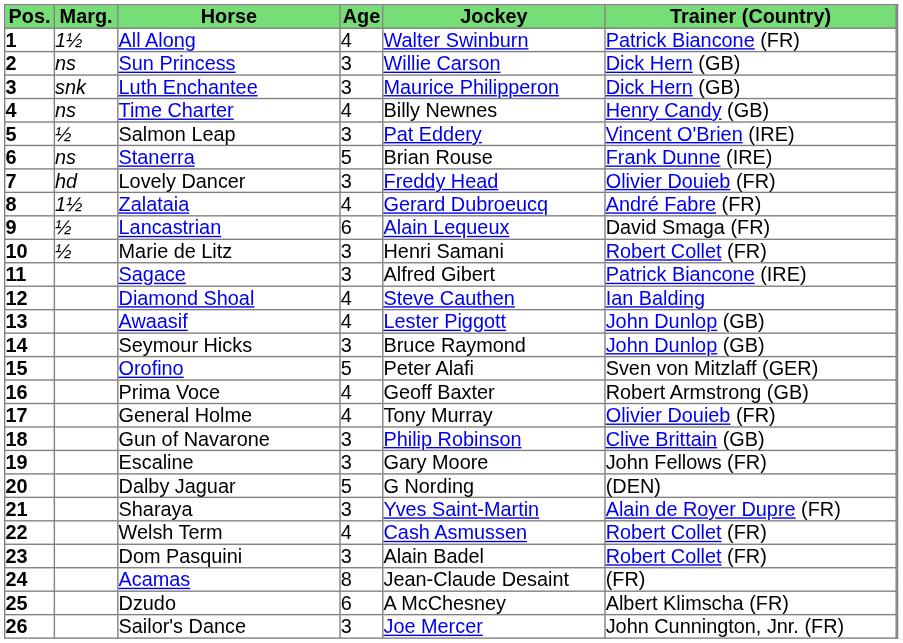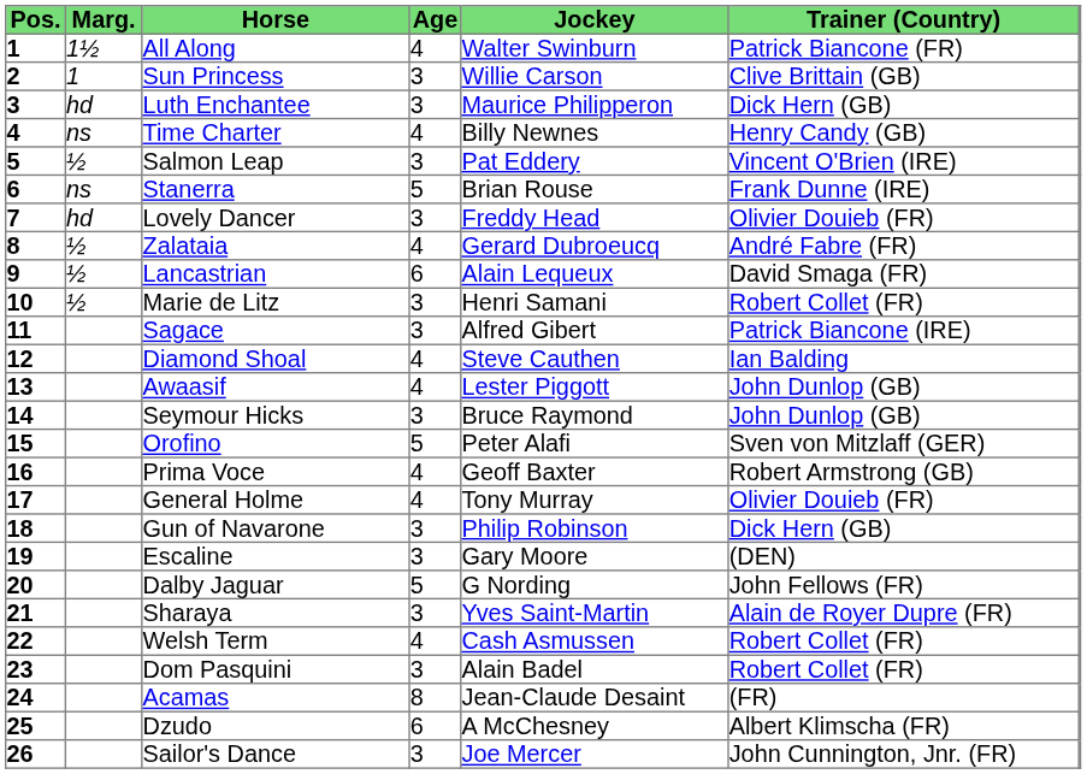Sun Princess | Marg.: ns -> 1
Sun Princess | Trainer (Country): Dick Hern (GB) -> Clive Brittain (GB)
Luth Enchantee | Marg.: snk -> hd
Zalataia | Marg.: 1½ -> ½
Gun of Navarone | Trainer (Country): Clive Brittain (GB) -> Dick Hern (GB)
Escaline | Trainer (Country): John Fellows (FR) -> (DEN)
Dalby Jaguar | Trainer (Country): (DEN) -> John Fellows (FR)
